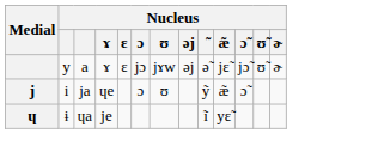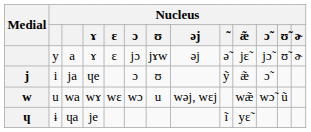+ row: w | u | wa | wɤ | wɛ | wɔ | u | wəj, wɛj | wæ̃ | wɔ̃ | ũ
